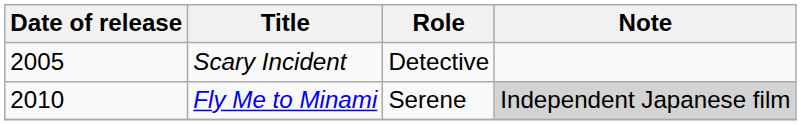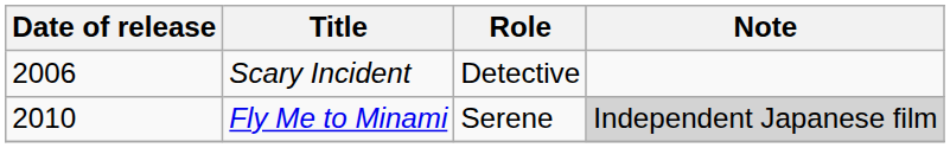Scary Incident | Date of release: 2005 -> 2006
